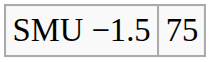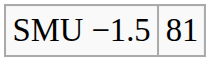SMU −1.5 | column 2: 75 -> 81
